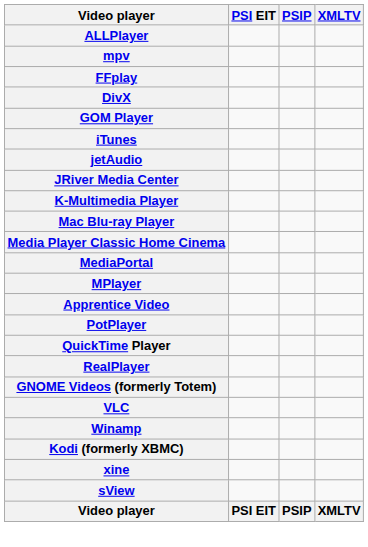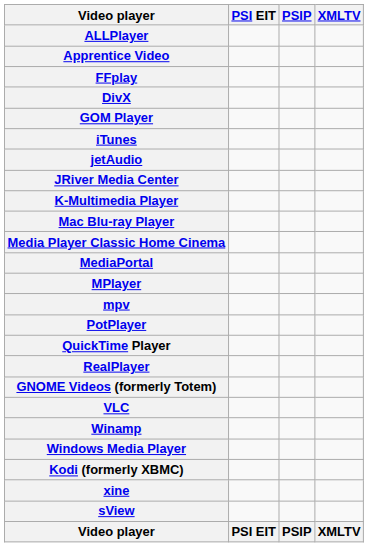rows swapped: Apprentice Video <-> mpv
+ row: Windows Media Player
